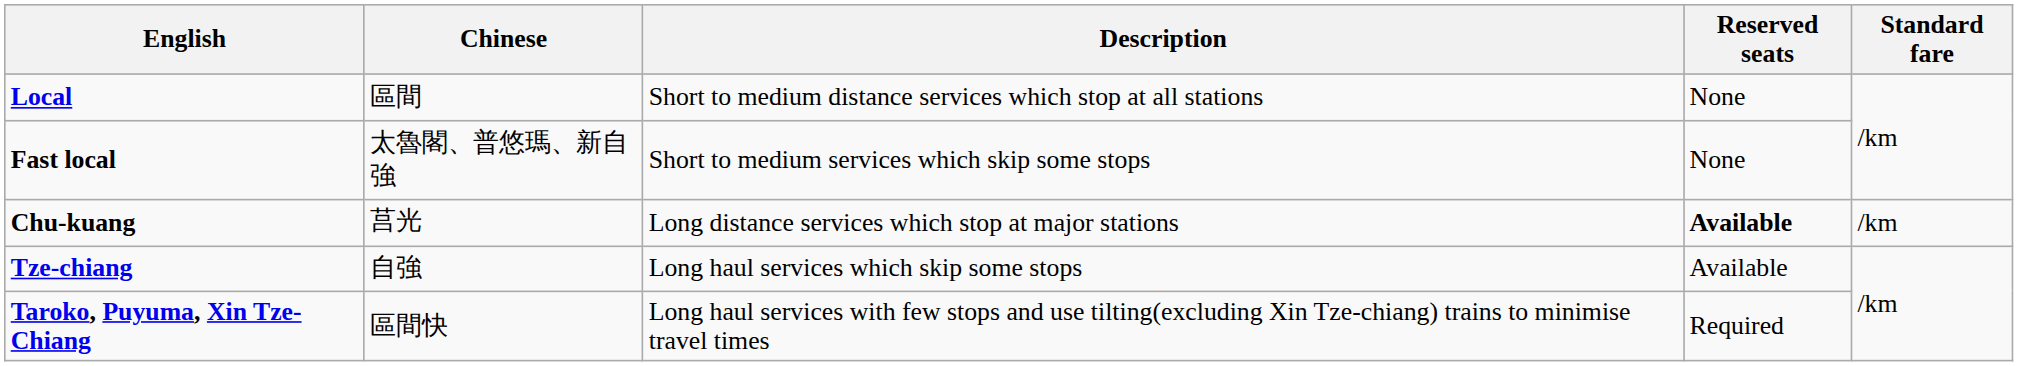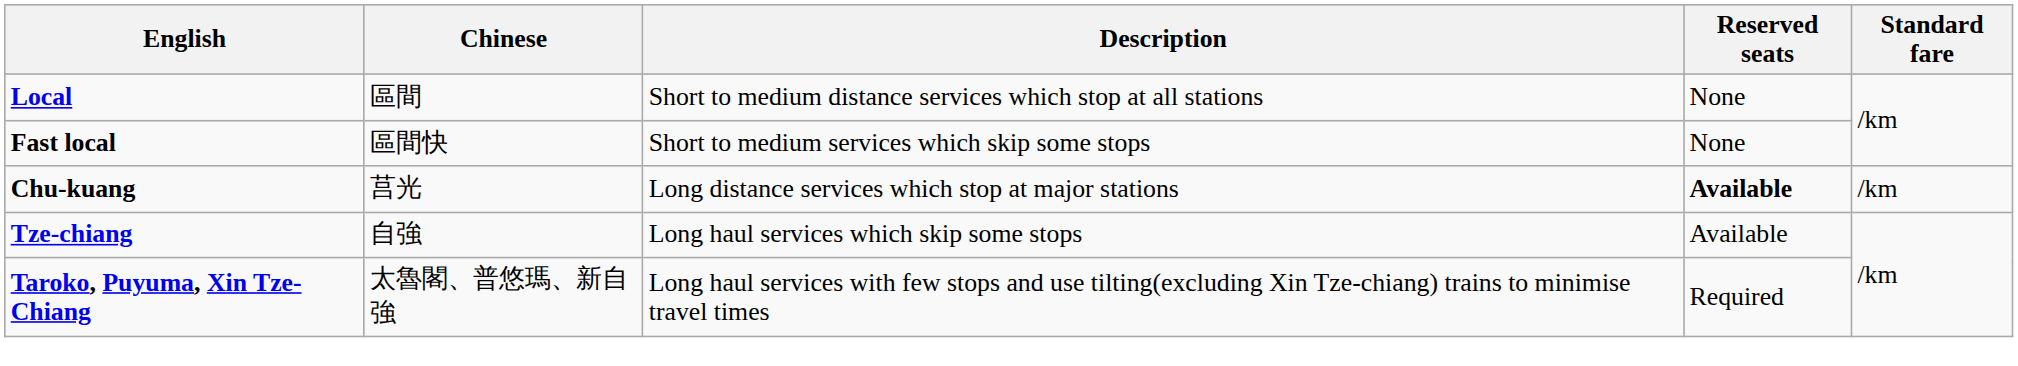Fast local | Chinese: 太魯閣、普悠瑪、新自強 -> 區間快
Taroko, Puyuma, Xin Tze-Chiang | Chinese: 區間快 -> 太魯閣、普悠瑪、新自強
